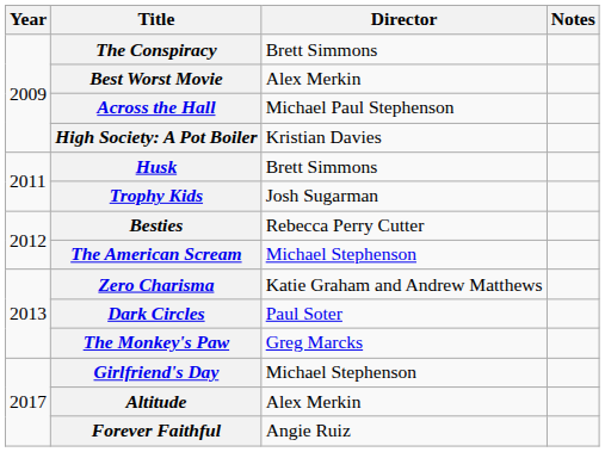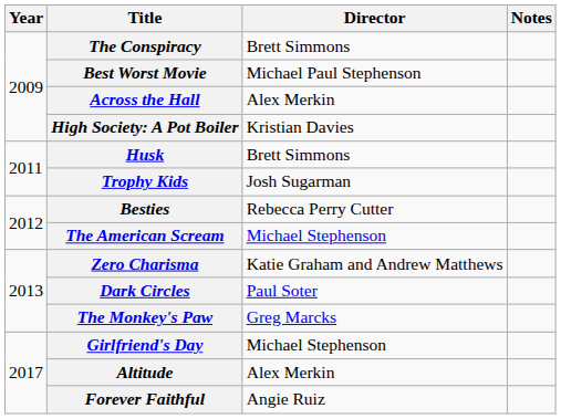Best Worst Movie | Director: Alex Merkin -> Michael Paul Stephenson
Across the Hall | Director: Michael Paul Stephenson -> Alex Merkin
